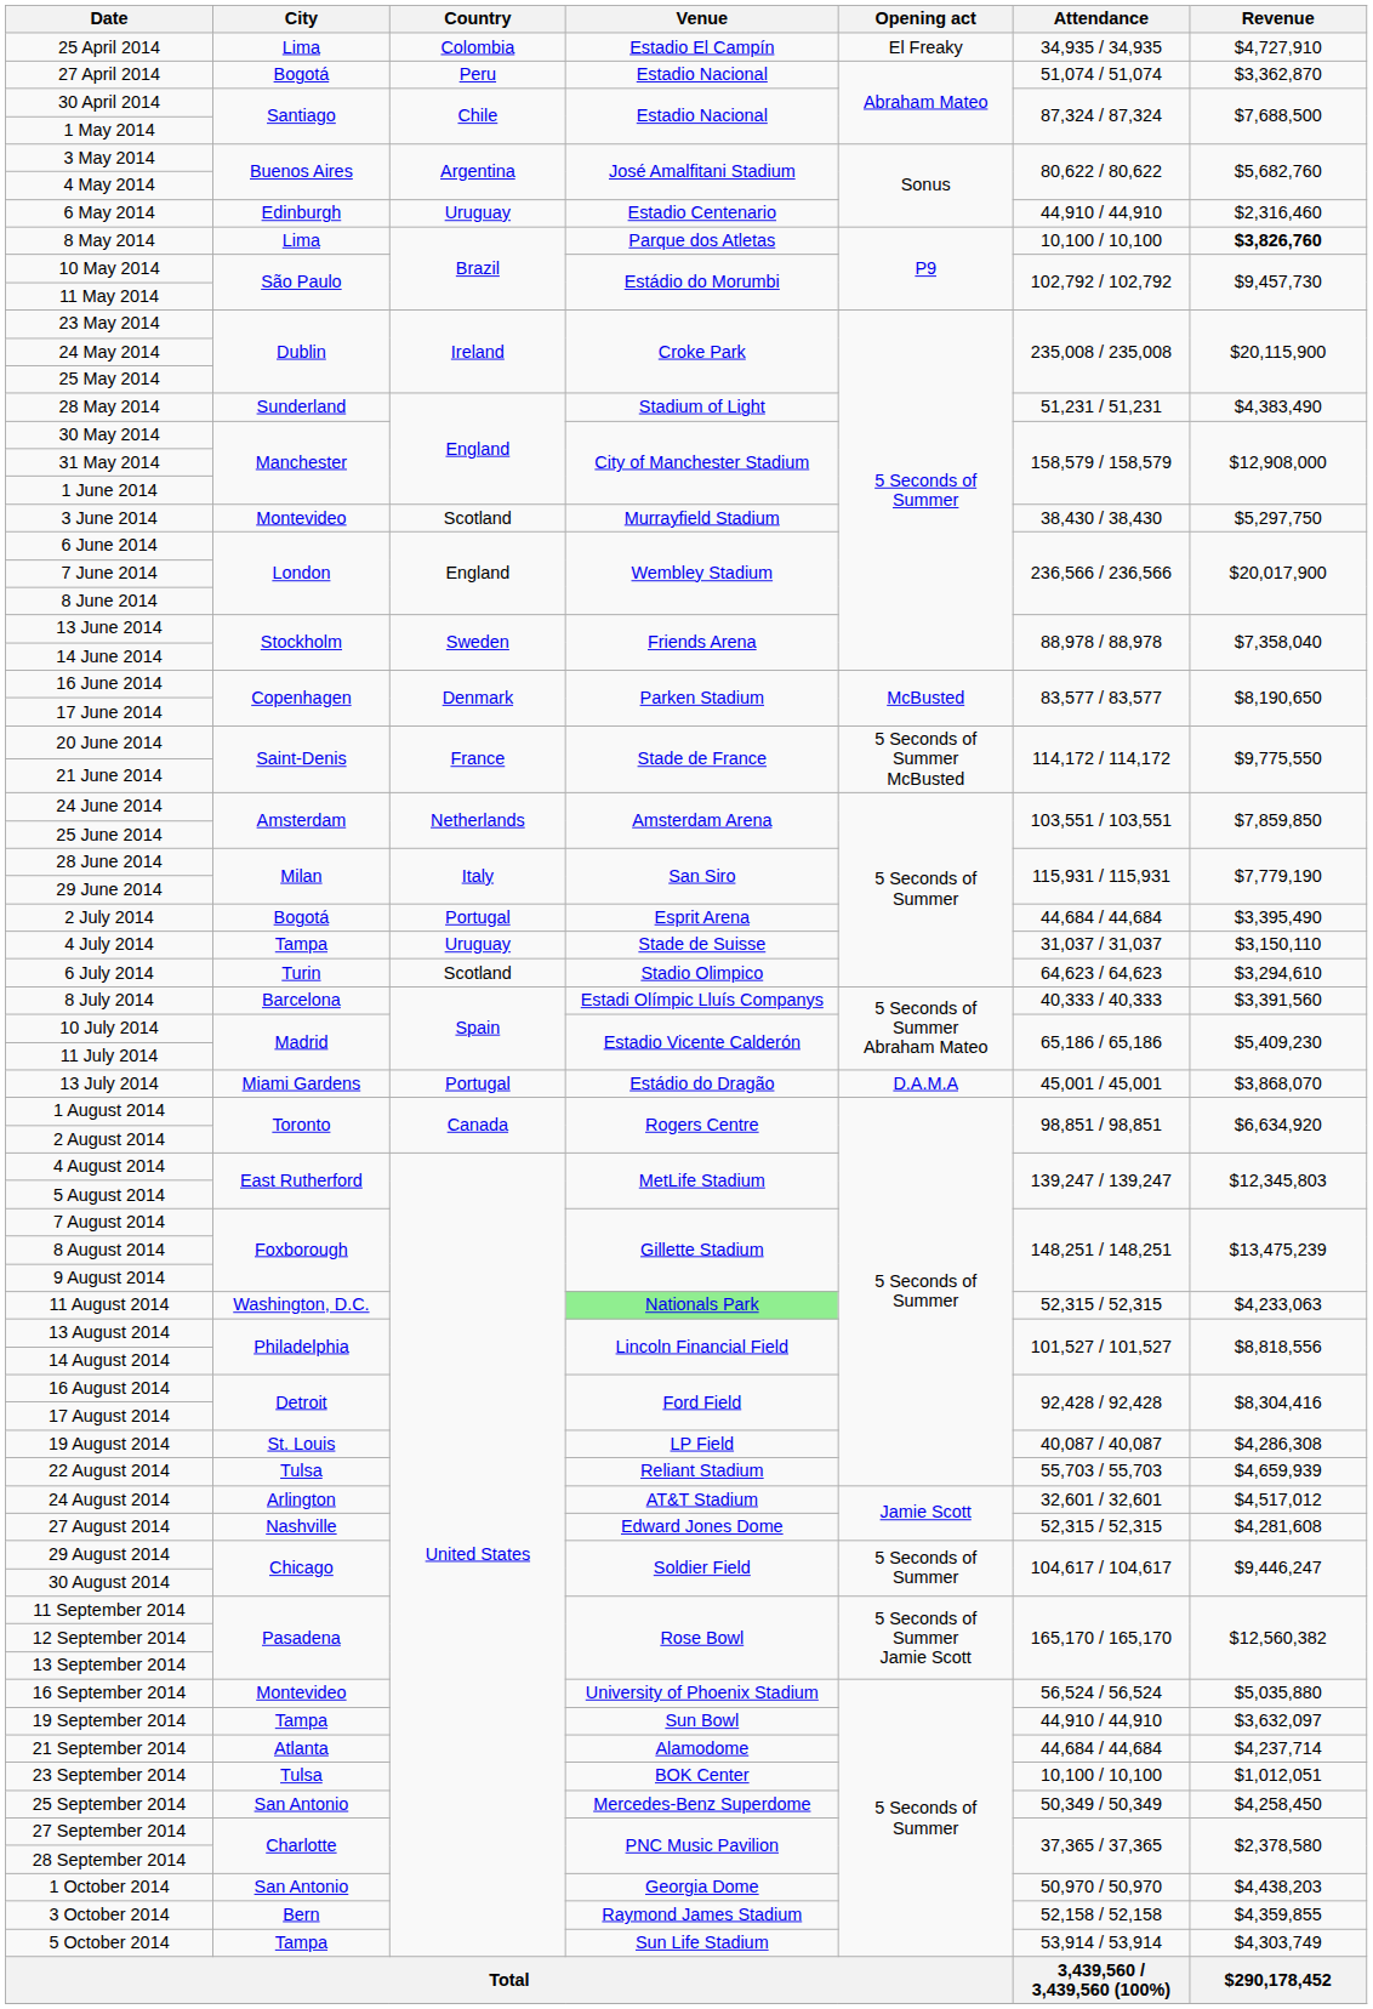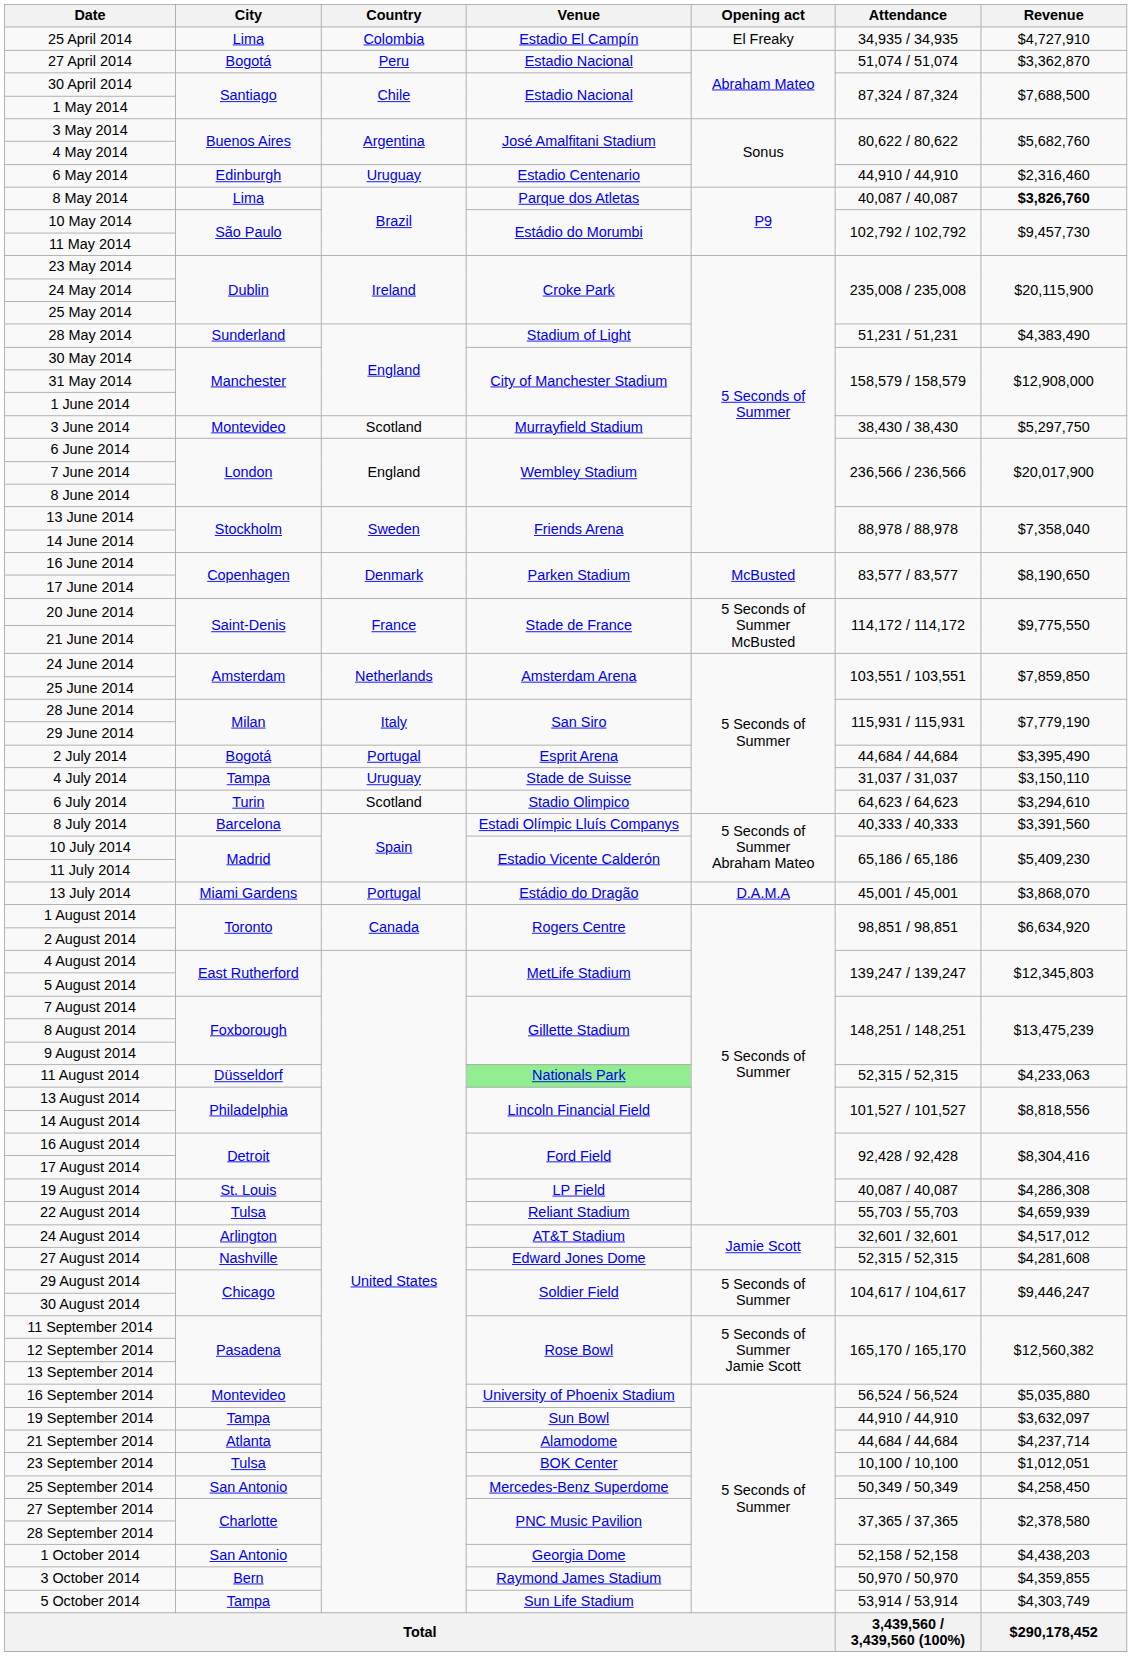8 May 2014 | Attendance: 10,100 / 10,100 -> 40,087 / 40,087
11 August 2014 | City: Washington, D.C. -> Düsseldorf
1 October 2014 | Attendance: 50,970 / 50,970 -> 52,158 / 52,158
3 October 2014 | Attendance: 52,158 / 52,158 -> 50,970 / 50,970
